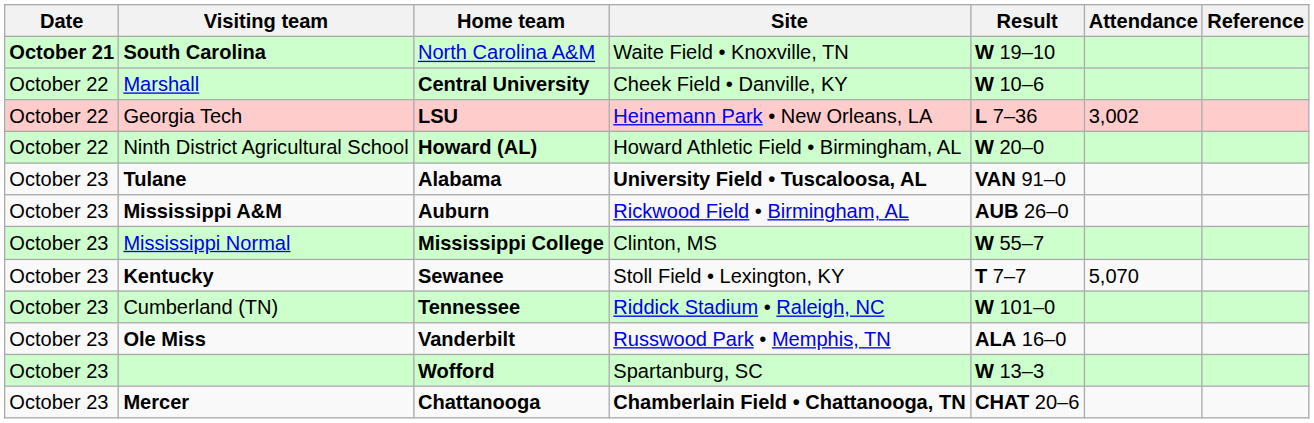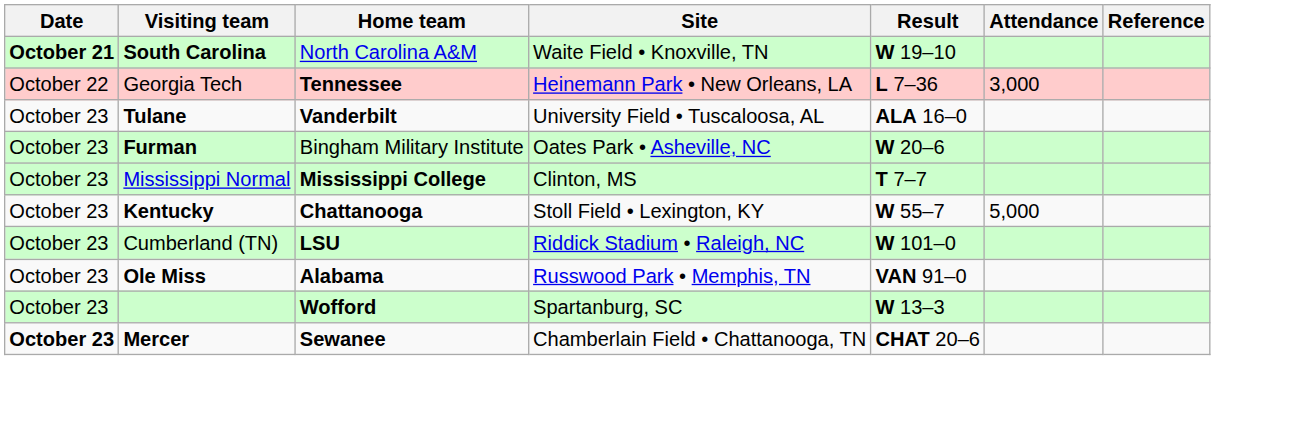- row: October 22 | Marshall | Central University | Cheek Field • Danville, KY | W 10–6
Georgia Tech | Home team: LSU -> Tennessee
Georgia Tech | Attendance: 3,002 -> 3,000
- row: October 22 | Ninth District Agricultural School | Howard (AL) | Howard Athletic Field • Birmingham, AL | W 20–0
Tulane | Home team: Alabama -> Vanderbilt
Tulane | Site: bold -> normal
Tulane | Result: VAN 91–0 -> ALA 16–0
- row: October 23 | Mississippi A&M | Auburn | Rickwood Field • Birmingham, AL | AUB 26–0
+ row: October 23 | Furman | Bingham Military Institute | Oates Park • Asheville, NC | W 20–6
Mississippi Normal | Result: W 55–7 -> T 7–7
Kentucky | Home team: Sewanee -> Chattanooga
Kentucky | Result: T 7–7 -> W 55–7
Kentucky | Attendance: 5,070 -> 5,000
Cumberland (TN) | Home team: Tennessee -> LSU
Ole Miss | Home team: Vanderbilt -> Alabama
Ole Miss | Result: ALA 16–0 -> VAN 91–0
Mercer | Date: normal -> bold
Mercer | Home team: Chattanooga -> Sewanee
Mercer | Site: bold -> normal
